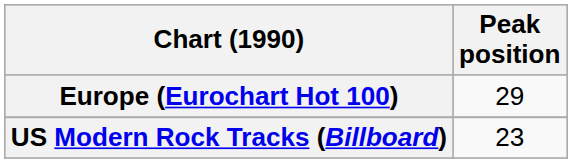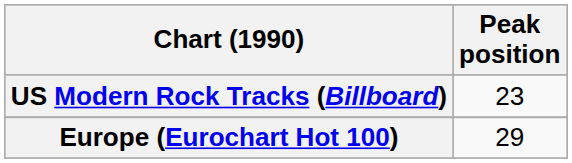rows swapped: Europe (Eurochart Hot 100) <-> US Modern Rock Tracks (Billboard)
